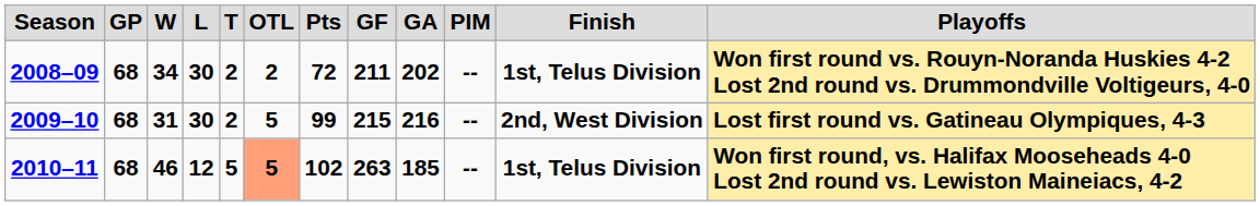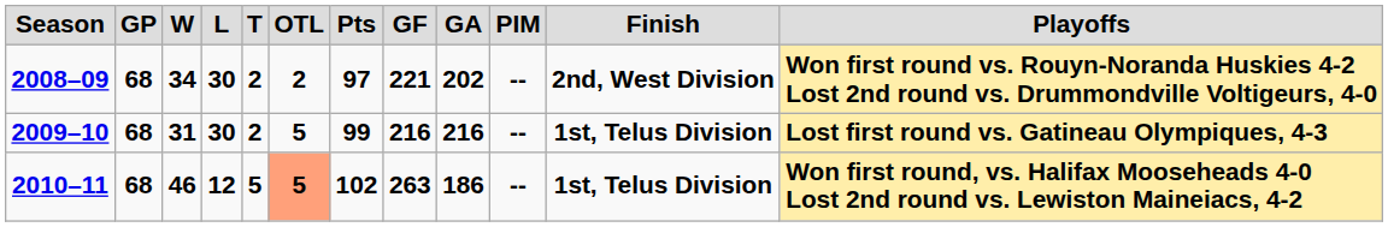2008–09 | column 7: 72 -> 97
2008–09 | column 8: 211 -> 221
2008–09 | column 11: 1st, Telus Division -> 2nd, West Division
2009–10 | column 8: 215 -> 216
2009–10 | column 11: 2nd, West Division -> 1st, Telus Division
2010–11 | column 9: 185 -> 186
